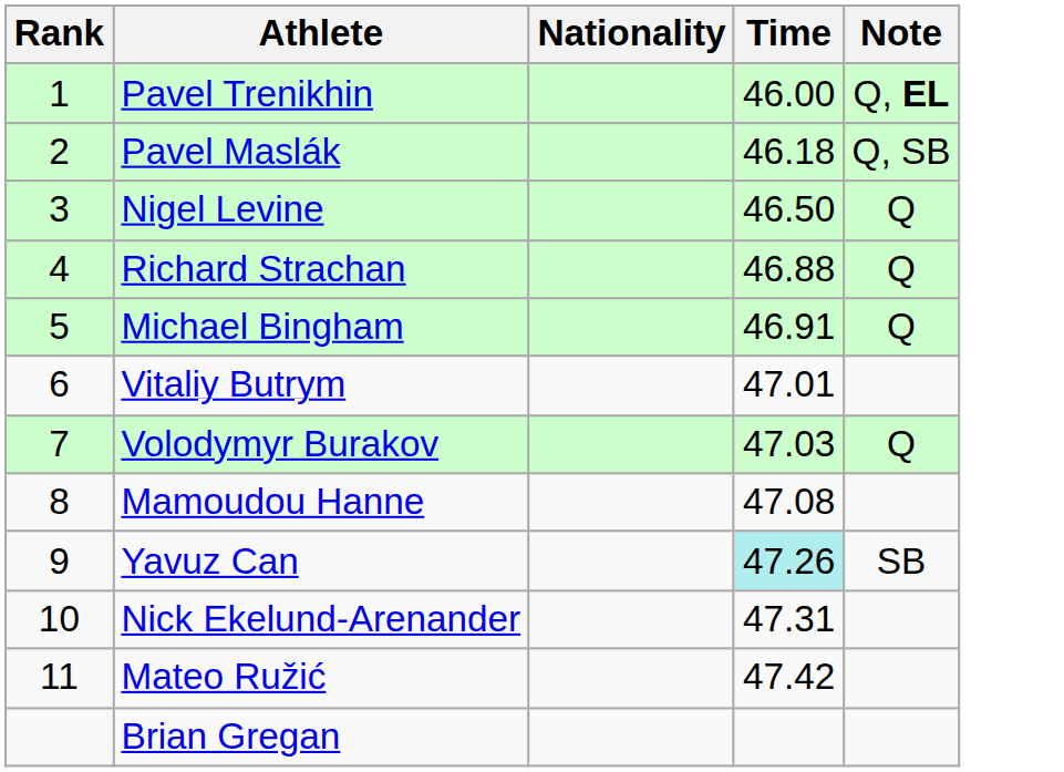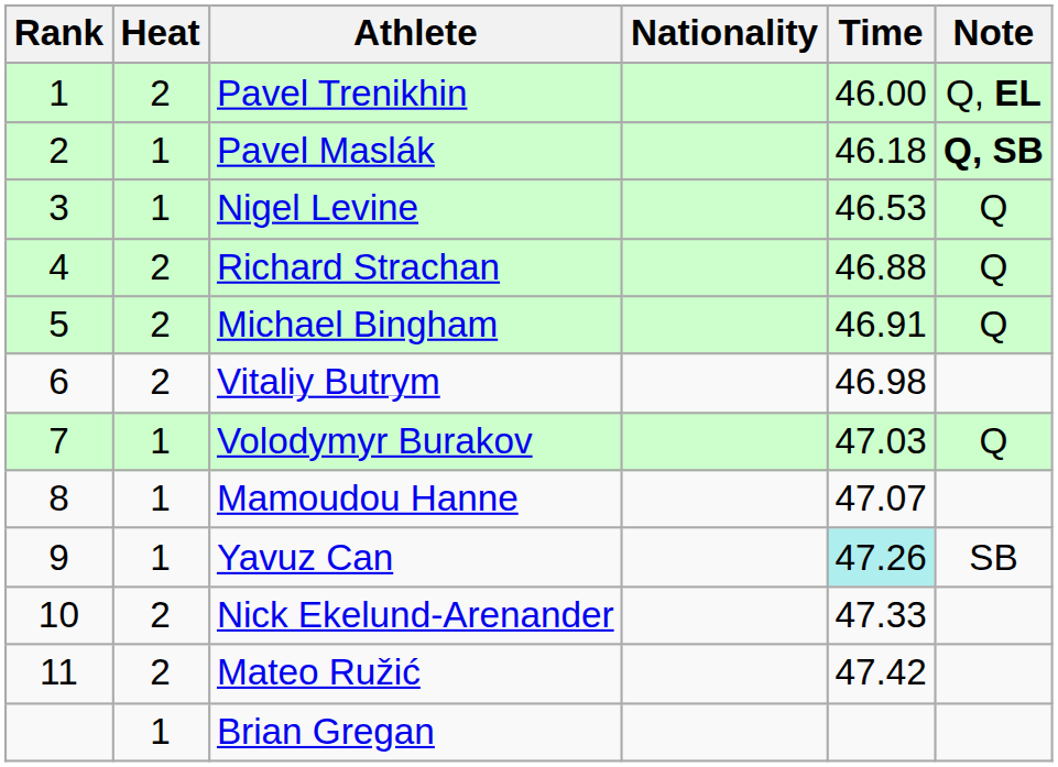+ column: Heat | 2 | 1 | 1 | 2 | 2 | 2 | 1 | 1 | 1 | 2 | 2 | 1
Pavel Maslák | Note: normal -> bold
Nigel Levine | Time: 46.50 -> 46.53
Vitaliy Butrym | Time: 47.01 -> 46.98
Mamoudou Hanne | Time: 47.08 -> 47.07
Nick Ekelund-Arenander | Time: 47.31 -> 47.33
